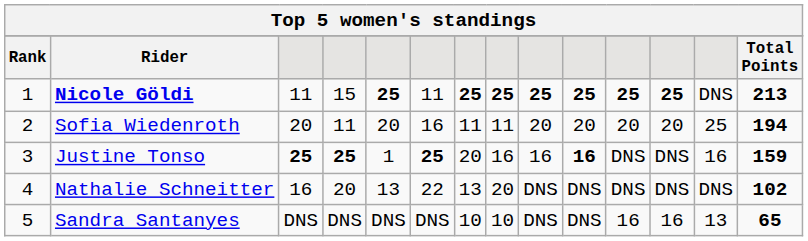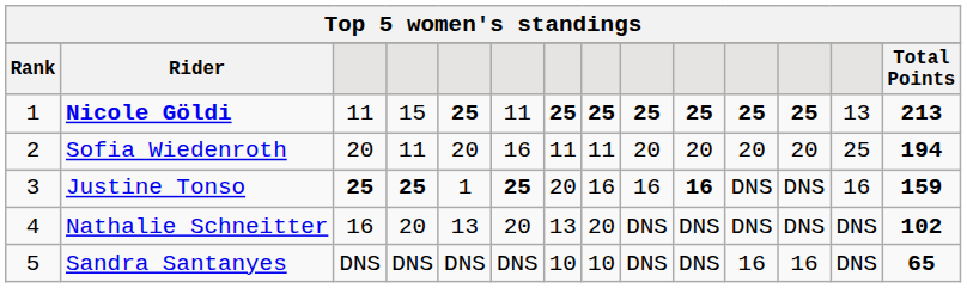Nicole Göldi | column 13: DNS -> 13
Nathalie Schneitter | column 6: 22 -> 20
Sandra Santanyes | column 13: 13 -> DNS
